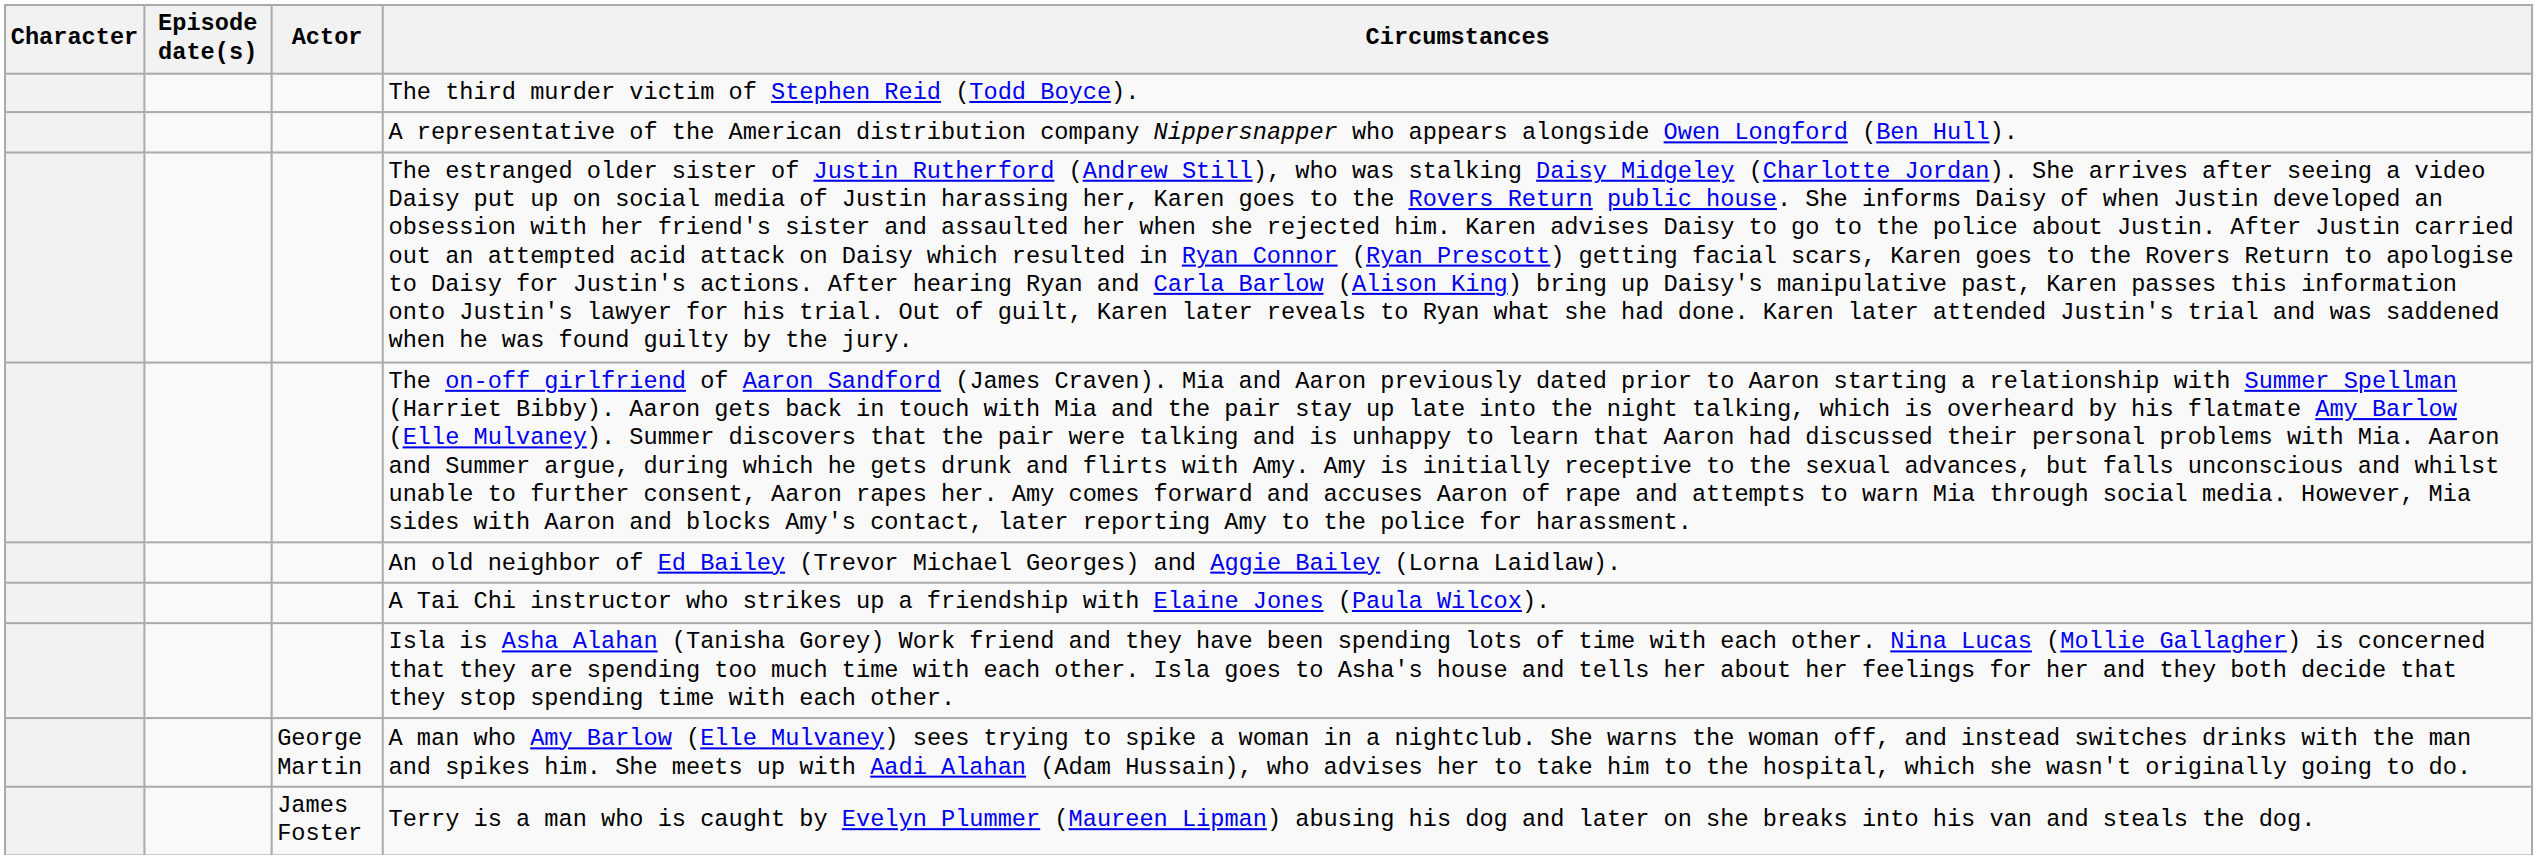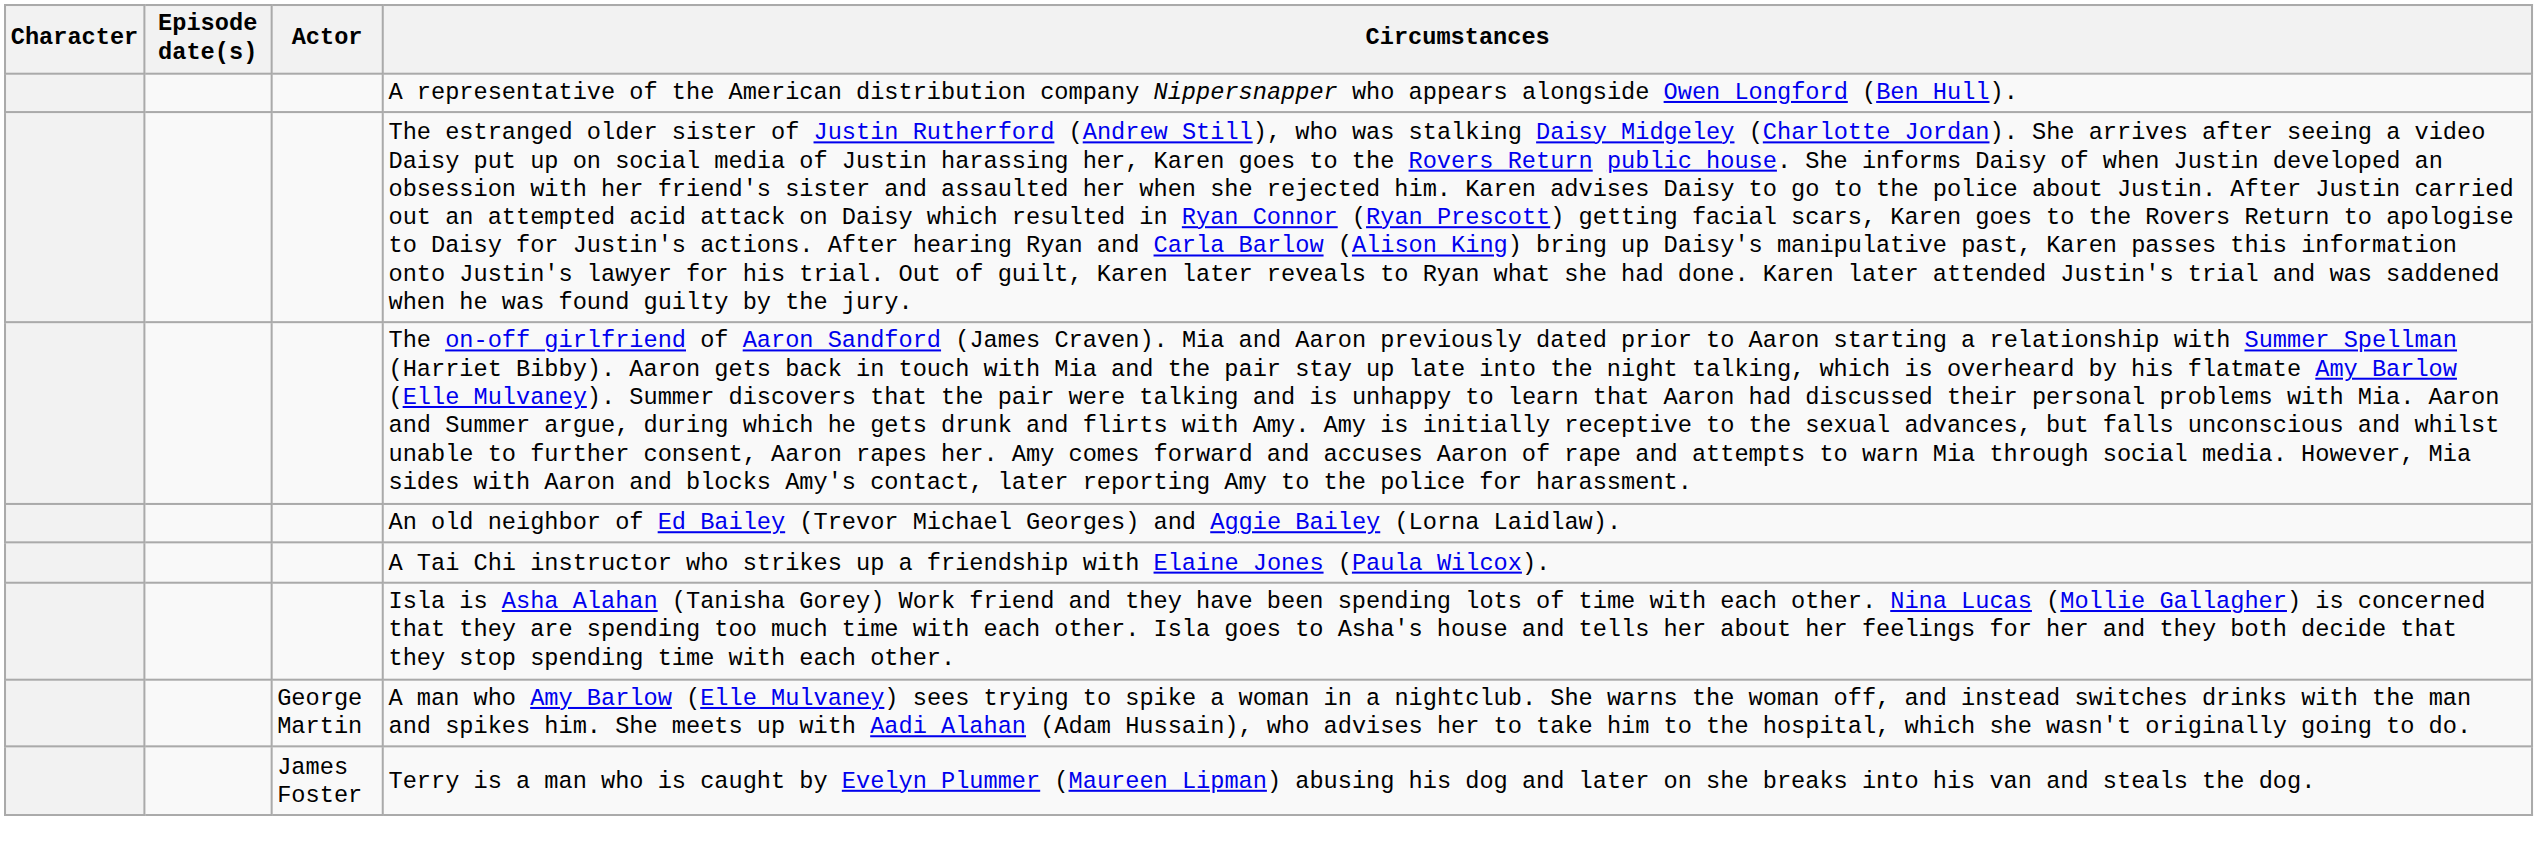- row: The third murder victim of Stephen Reid (Todd Boyce).
